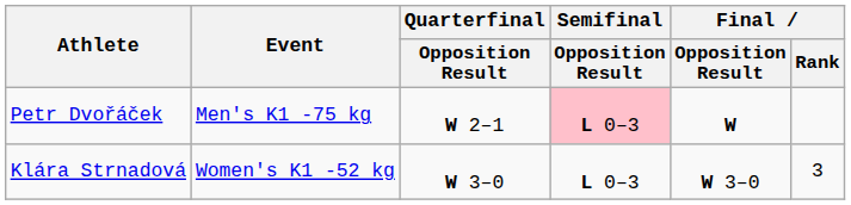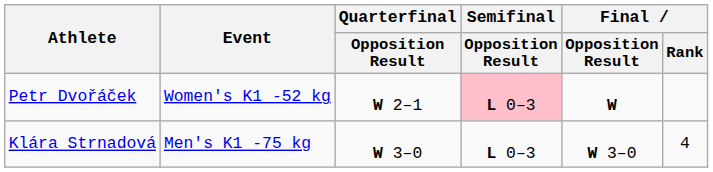Petr Dvořáček | Event: Men's K1 -75 kg -> Women's K1 -52 kg
Klára Strnadová | Event: Women's K1 -52 kg -> Men's K1 -75 kg
Klára Strnadová | Final / Rank: 3 -> 4
